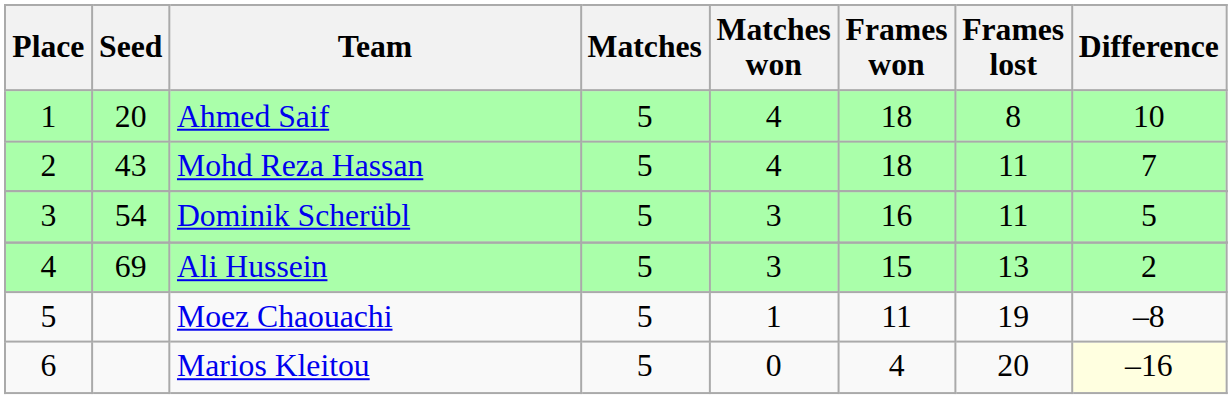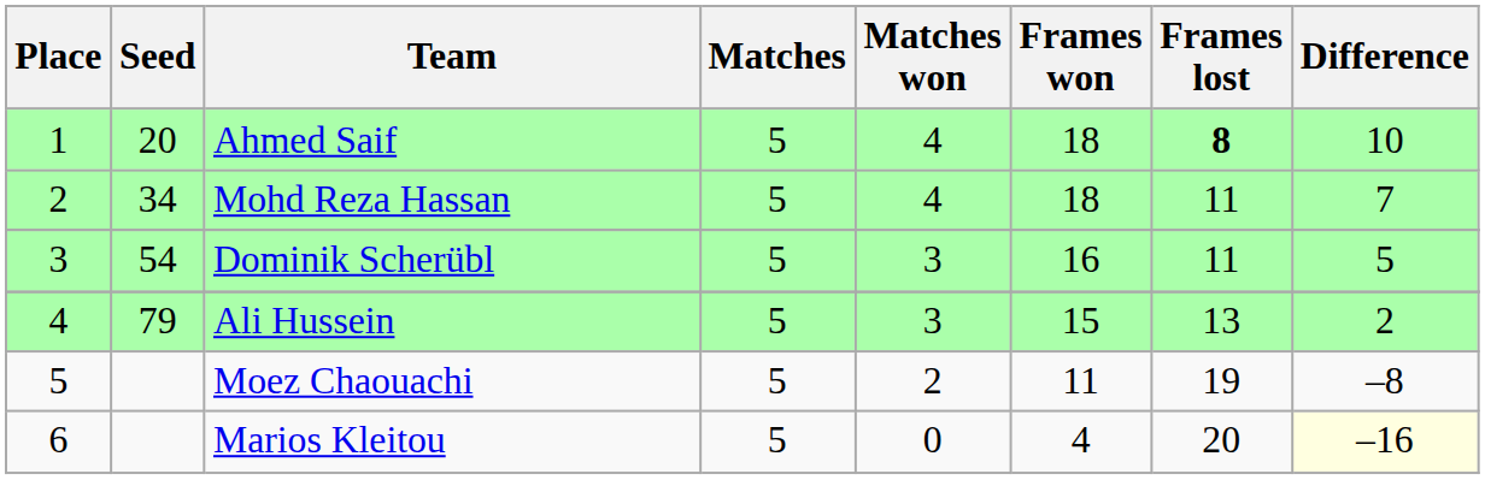Ahmed Saif | Frames lost: normal -> bold
Mohd Reza Hassan | Seed: 43 -> 34
Ali Hussein | Seed: 69 -> 79
Moez Chaouachi | Matches won: 1 -> 2
